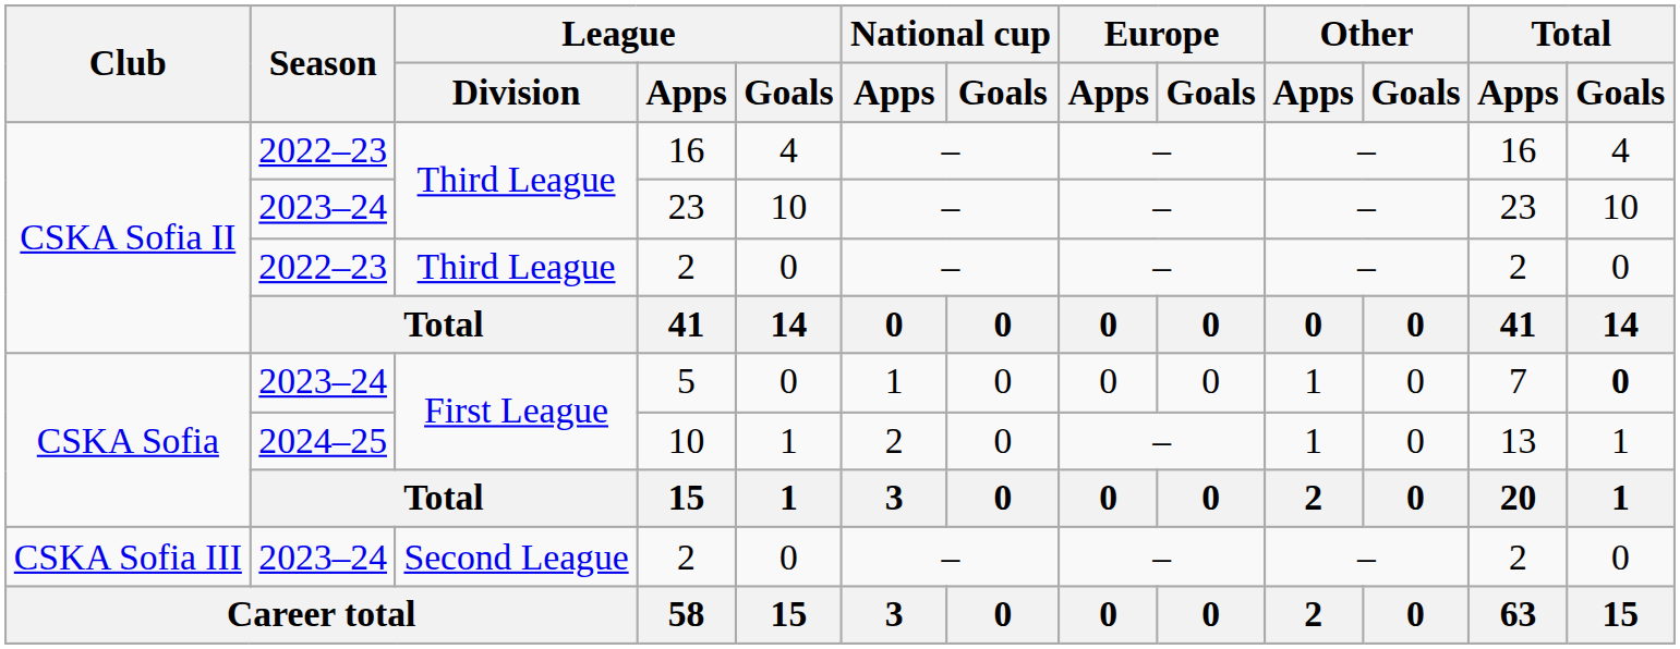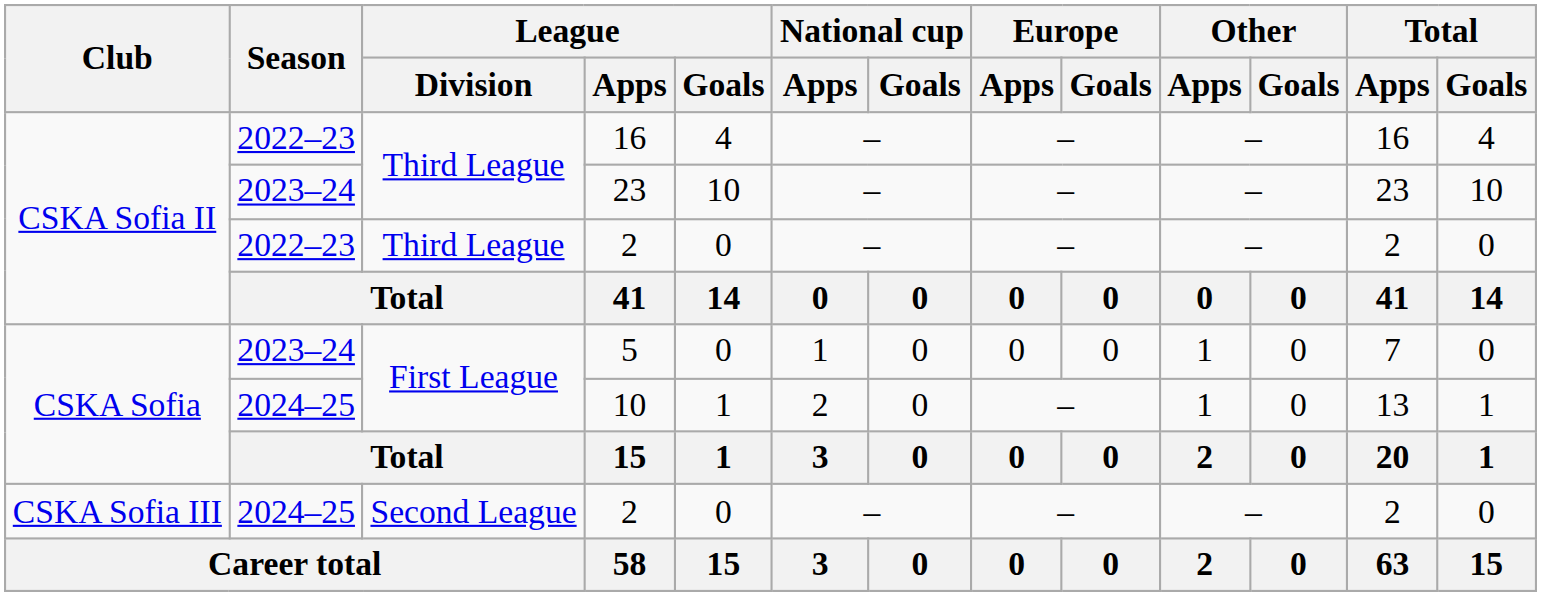5 | Total / Goals: bold -> normal
CSKA Sofia III / 2 | Season: 2023–24 -> 2024–25
